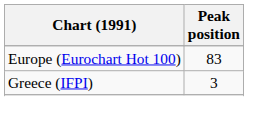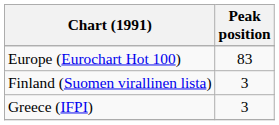+ row: Finland (Suomen virallinen lista) | 3
